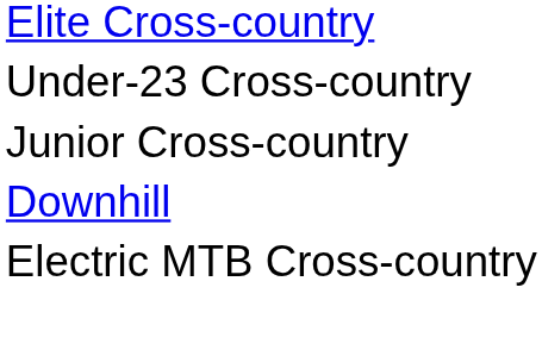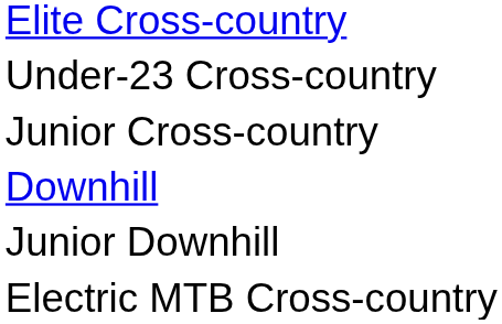+ row: Junior Downhill
